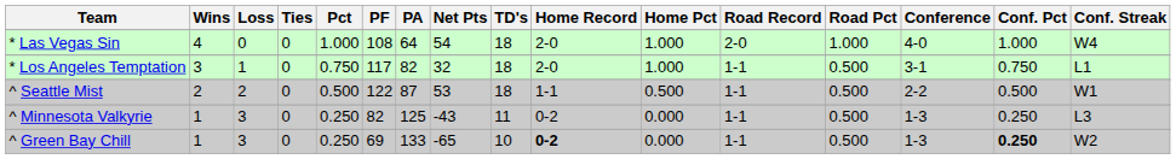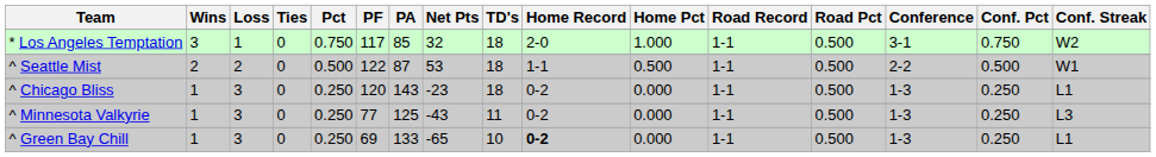- row: * Las Vegas Sin | 4 | 0 | 0 | 1.000 | 108 | 64 | 54 | 18 | 2-0 | 1.000 | 2-0 | 1.000 | 4-0 | 1.000 | W4
* Los Angeles Temptation | PA: 82 -> 85
* Los Angeles Temptation | Conf. Streak: L1 -> W2
+ row: ^ Chicago Bliss | 1 | 3 | 0 | 0.250 | 120 | 143 | -23 | 18 | 0-2 | 0.000 | 1-1 | 0.500 | 1-3 | 0.250 | L1
^ Minnesota Valkyrie | PF: 82 -> 77
^ Green Bay Chill | Conf. Pct: bold -> normal
^ Green Bay Chill | Conf. Streak: W2 -> L1
